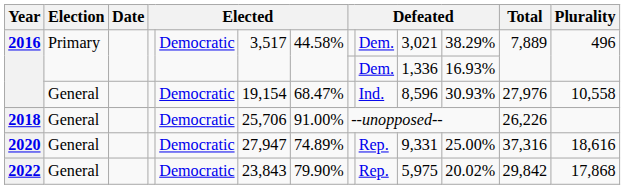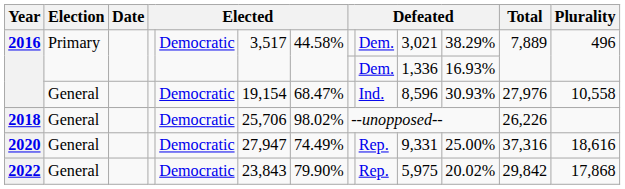2018 | column 7: 91.00% -> 98.02%
2020 | column 7: 74.89% -> 74.49%
